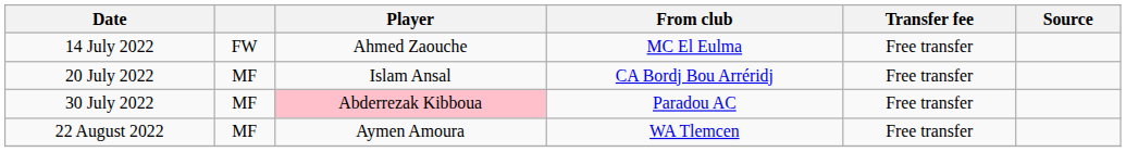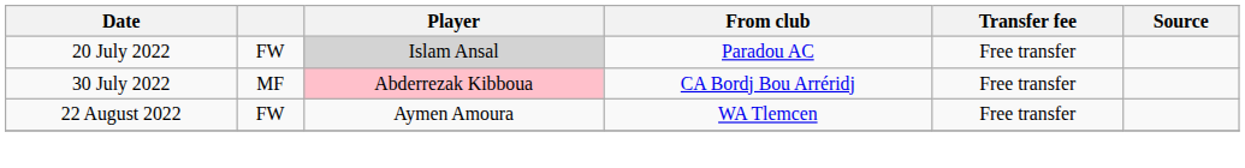- row: 14 July 2022 | FW | Ahmed Zaouche | MC El Eulma | Free transfer
20 July 2022 | column 2: MF -> FW
20 July 2022 | Player: no background -> lightgrey background
20 July 2022 | From club: CA Bordj Bou Arréridj -> Paradou AC
30 July 2022 | From club: Paradou AC -> CA Bordj Bou Arréridj
22 August 2022 | column 2: MF -> FW
